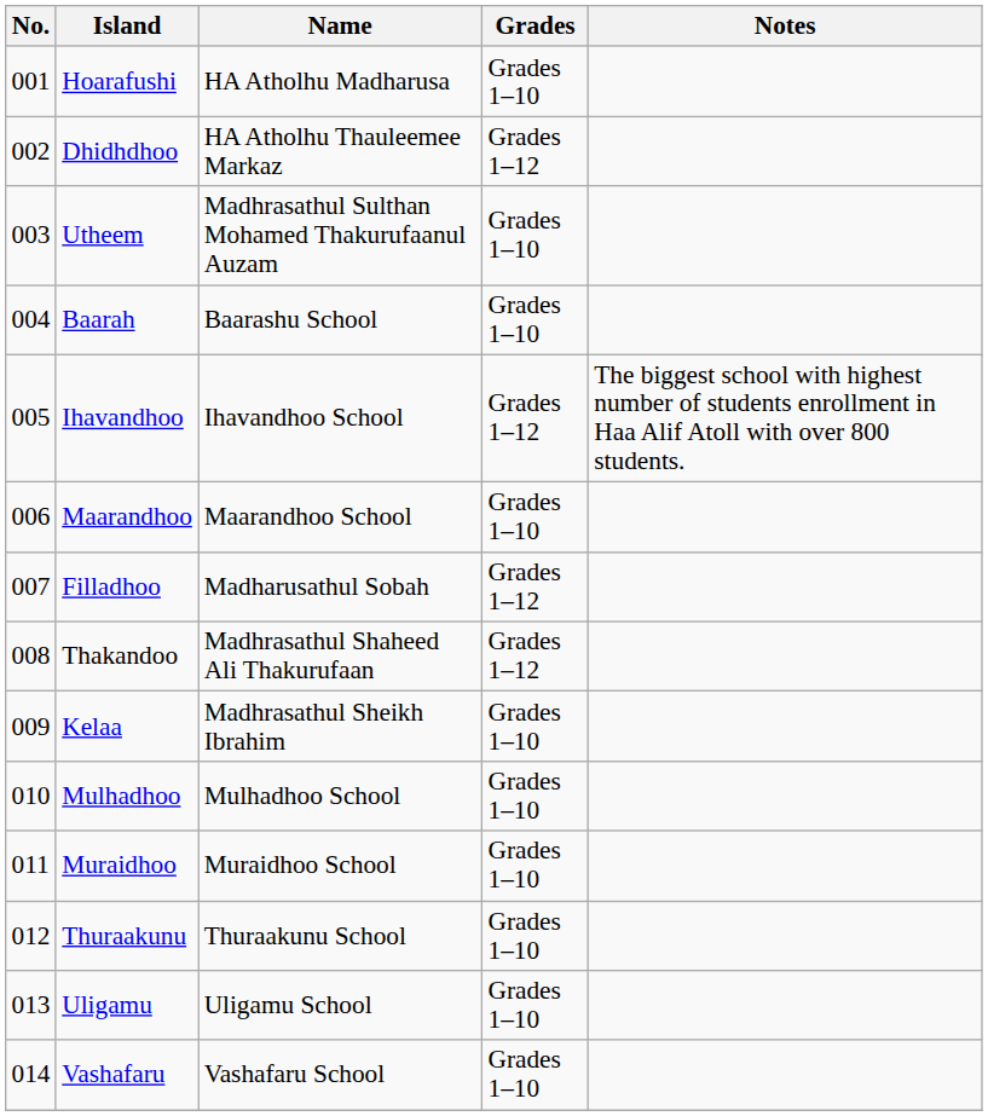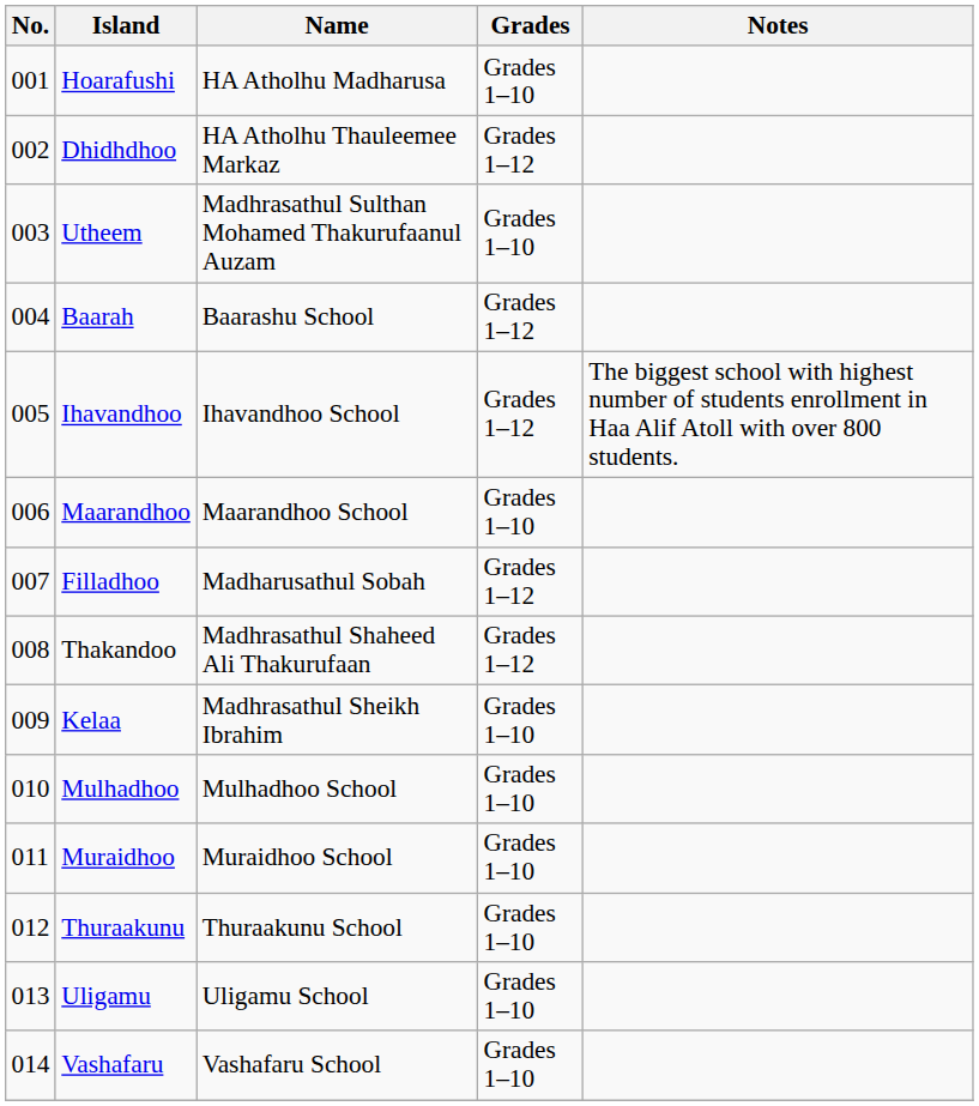Baarah | Grades: Grades 1–10 -> Grades 1–12
